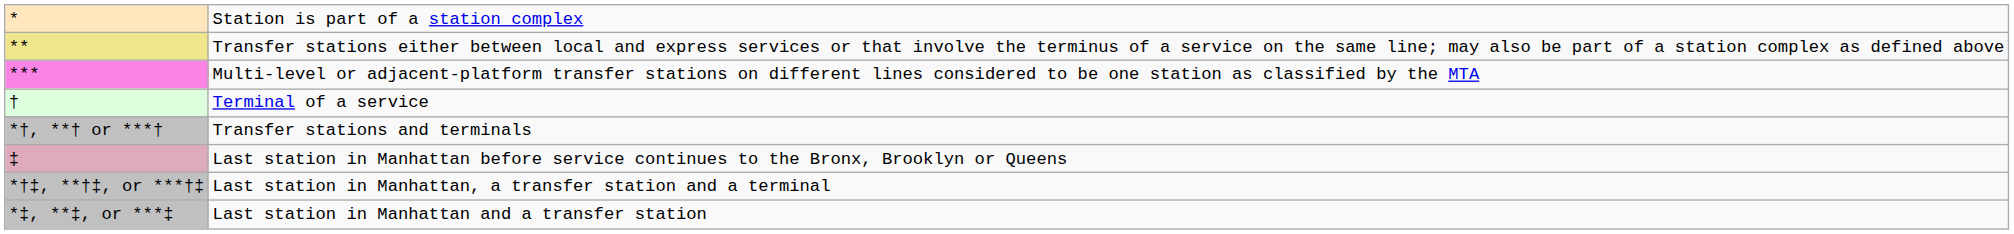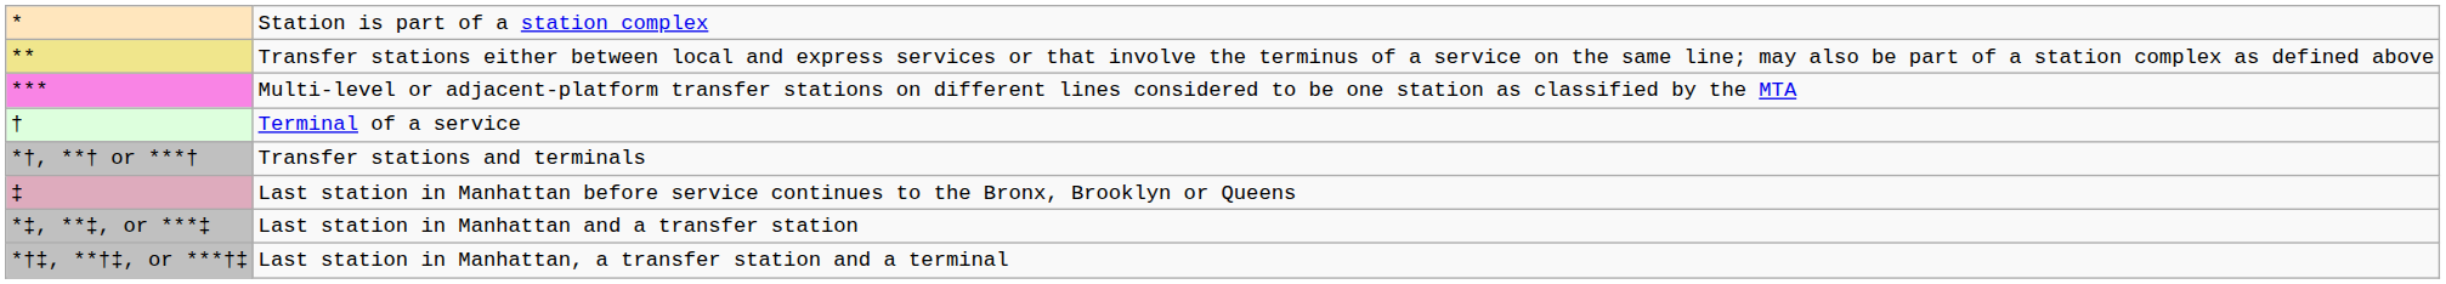rows swapped: Last station in Manhattan and a transfer station <-> Last station in Manhattan, a transfer station and a terminal
